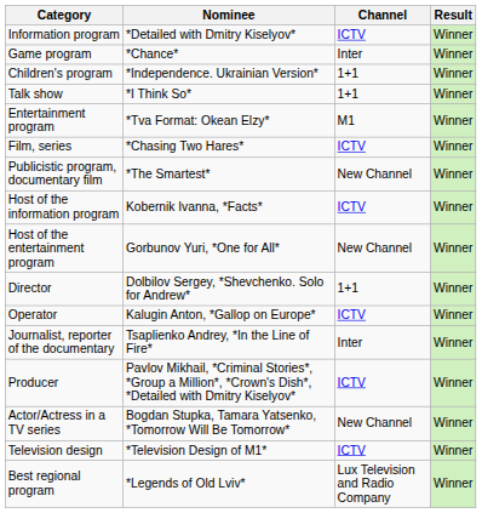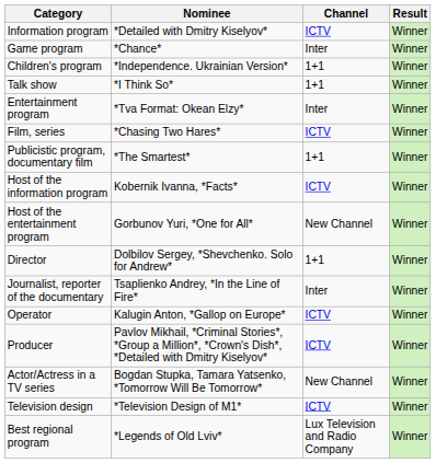Entertainment program | Channel: M1 -> Inter
Publicistic program, documentary film | Channel: New Channel -> 1+1
rows swapped: Journalist, reporter of the documentary <-> Operator
